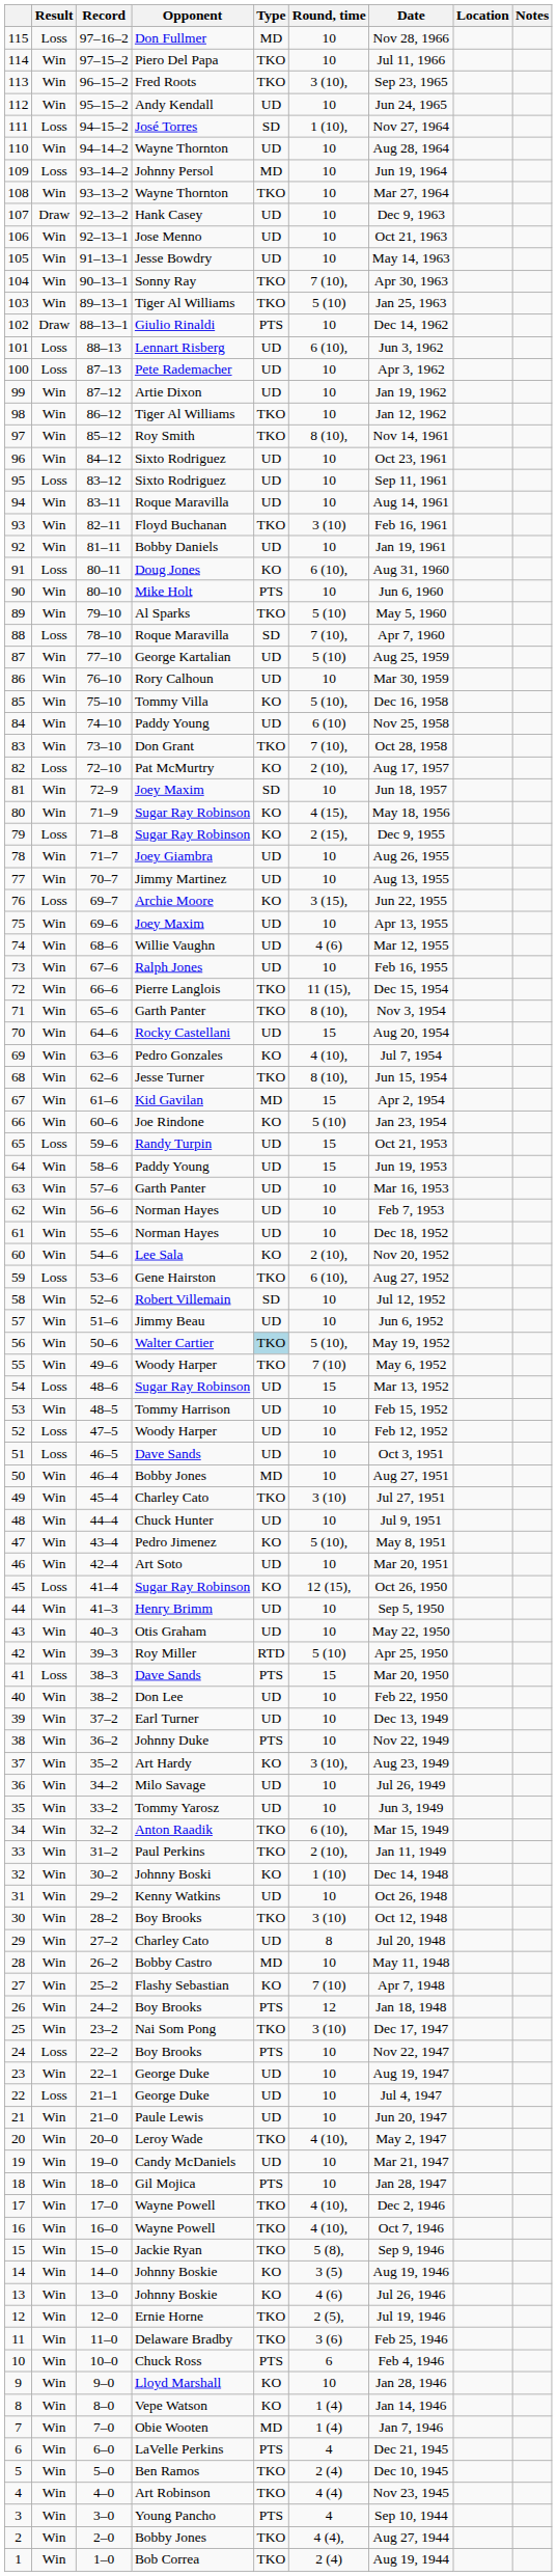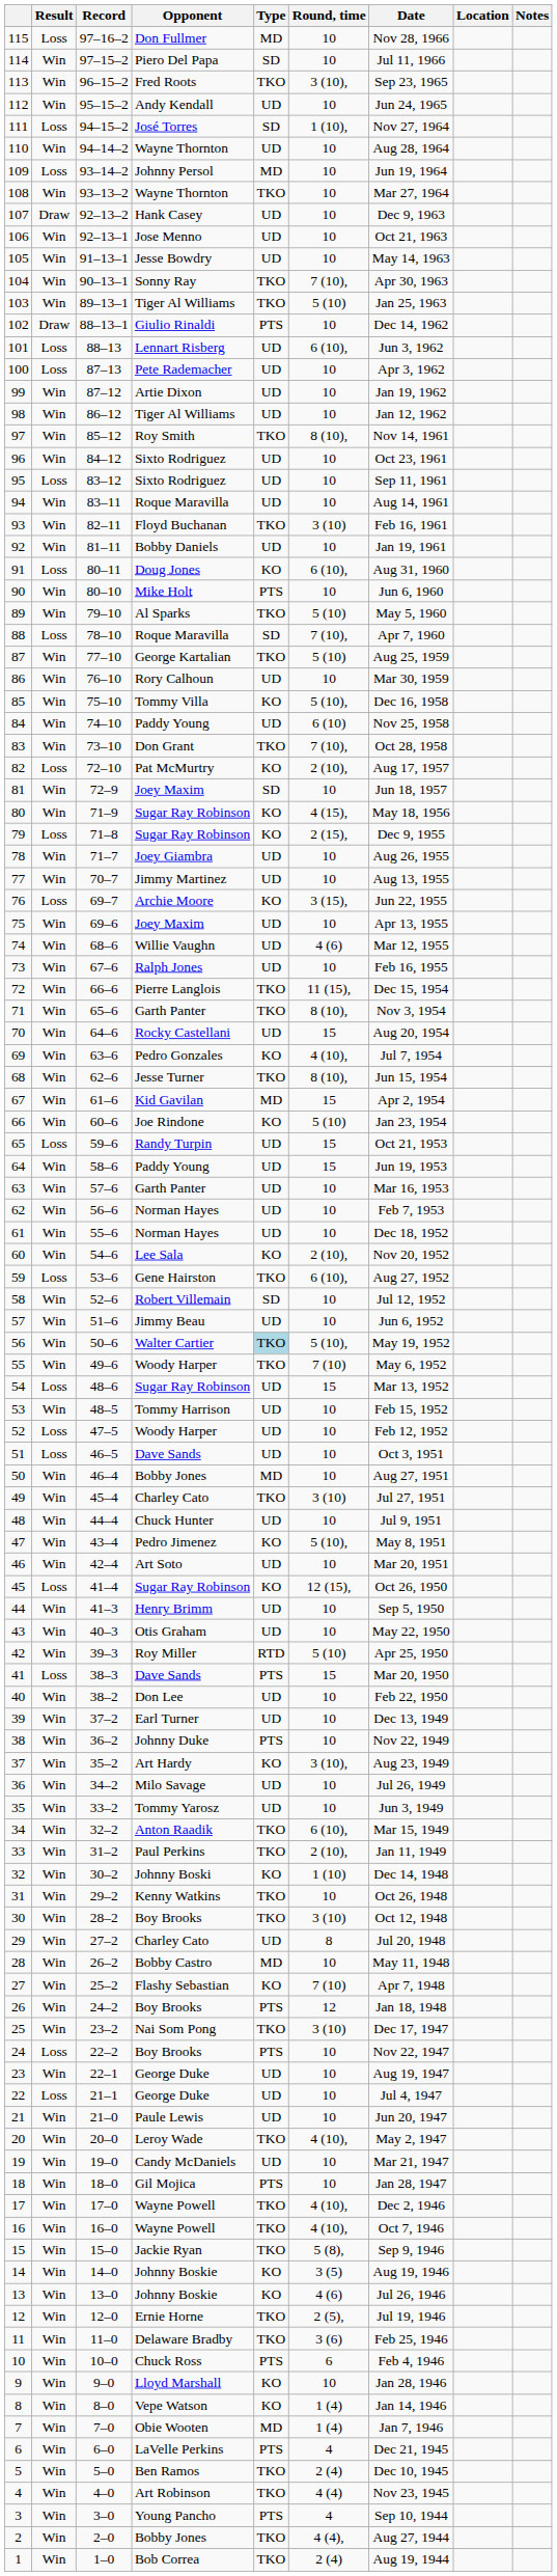114 | Type: TKO -> SD
98 | Type: TKO -> UD
87 | Type: UD -> TKO
31 | Type: UD -> TKO
